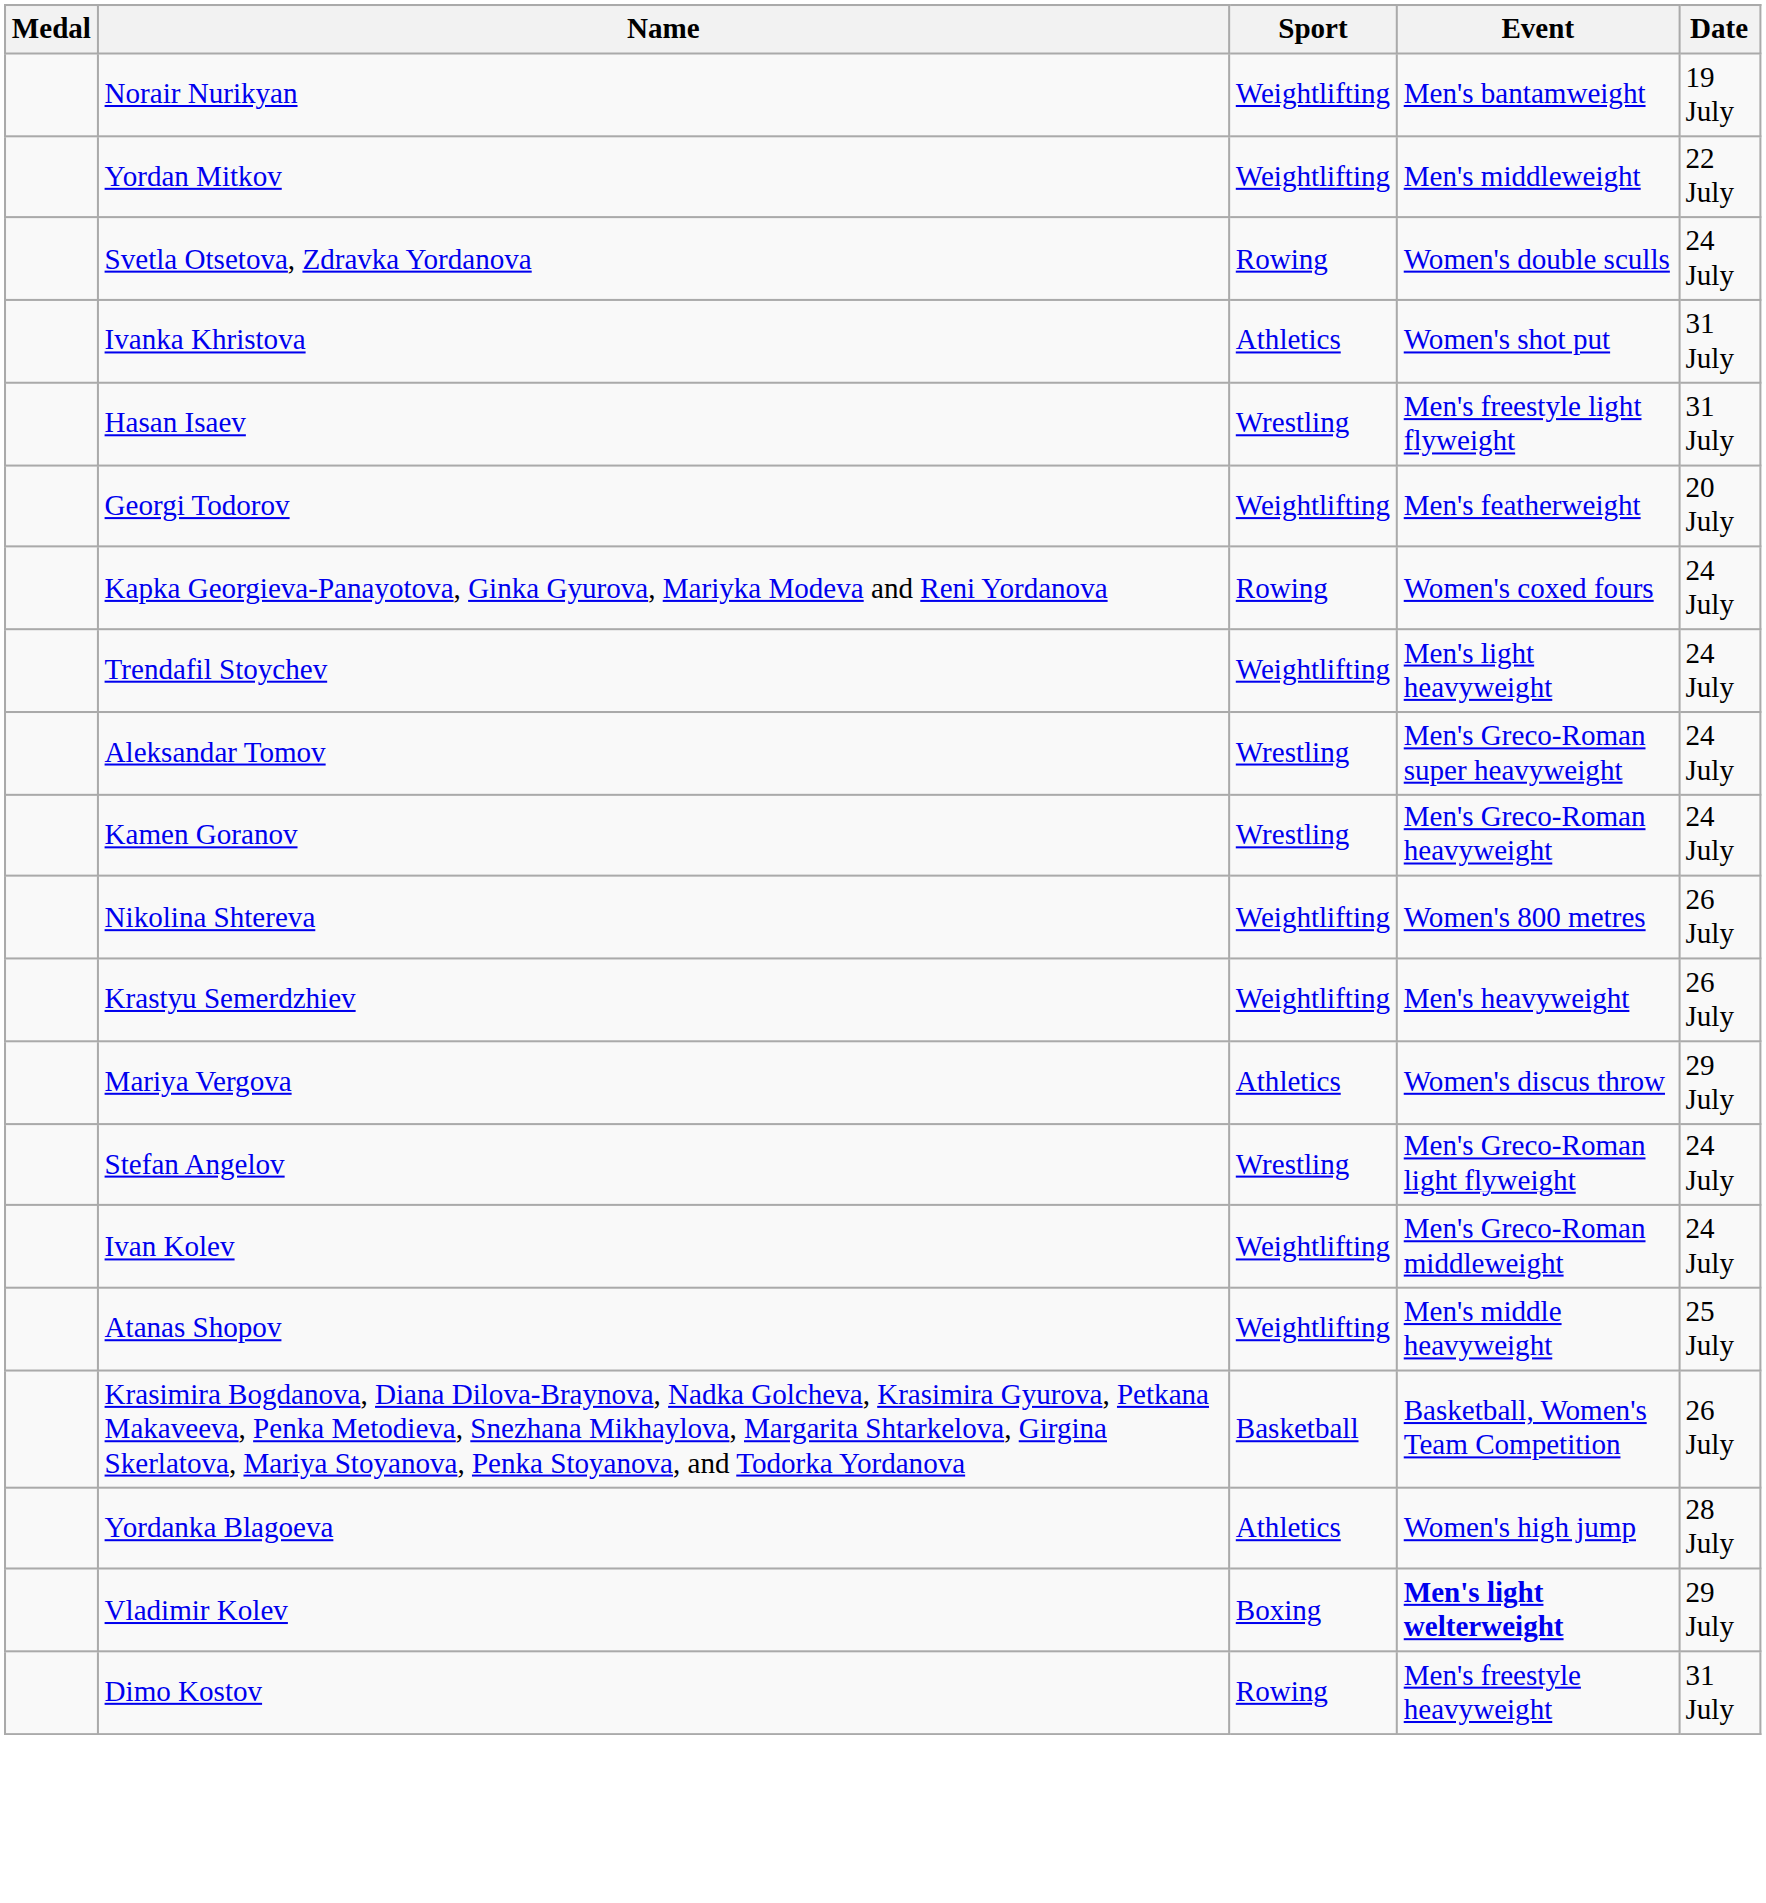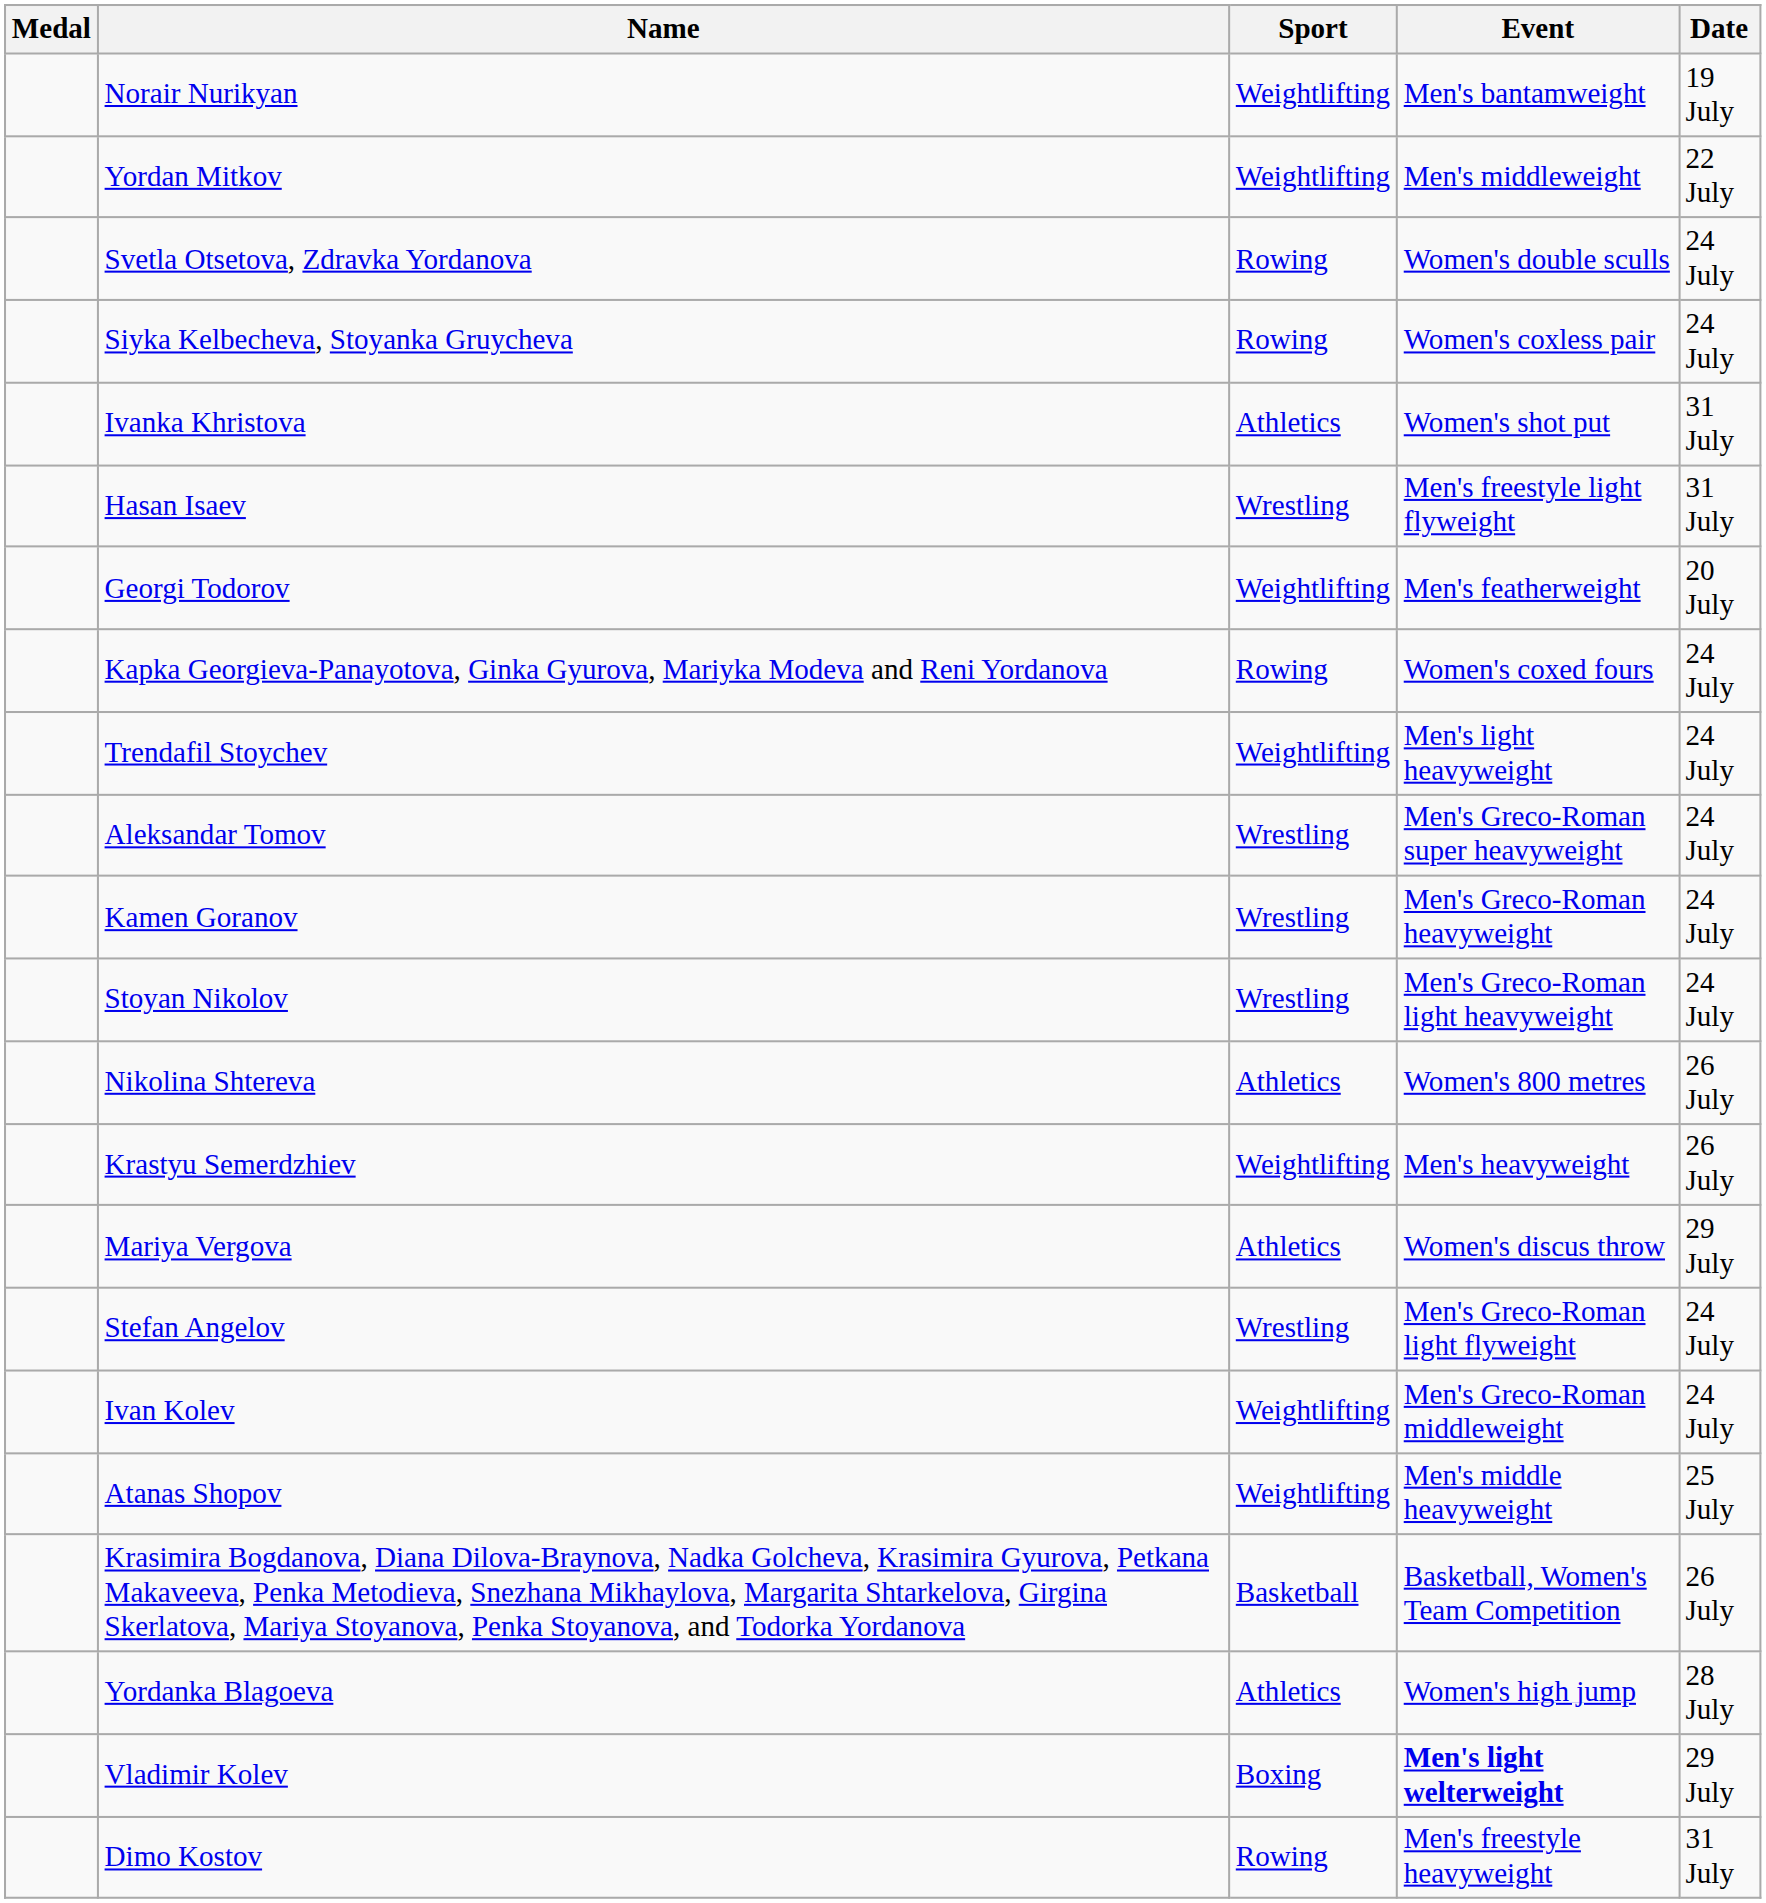+ row: Siyka Kelbecheva, Stoyanka Gruycheva | Rowing | Women's coxless pair | 24 July
+ row: Stoyan Nikolov | Wrestling | Men's Greco-Roman light heavyweight | 24 July
Nikolina Shtereva | Sport: Weightlifting -> Athletics
